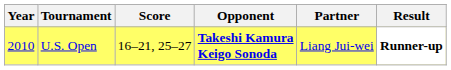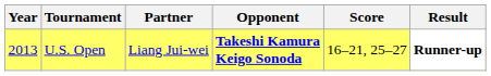columns swapped: Partner <-> Score
U.S. Open | Year: 2010 -> 2013
